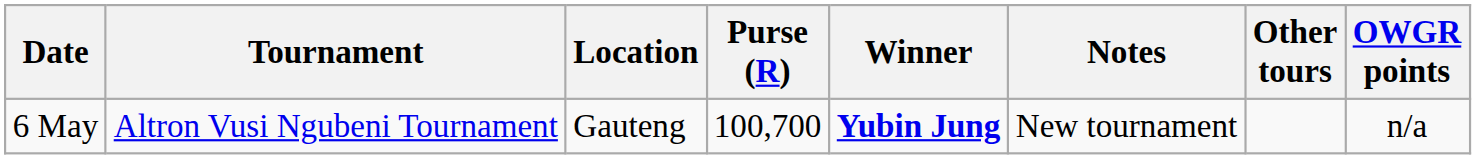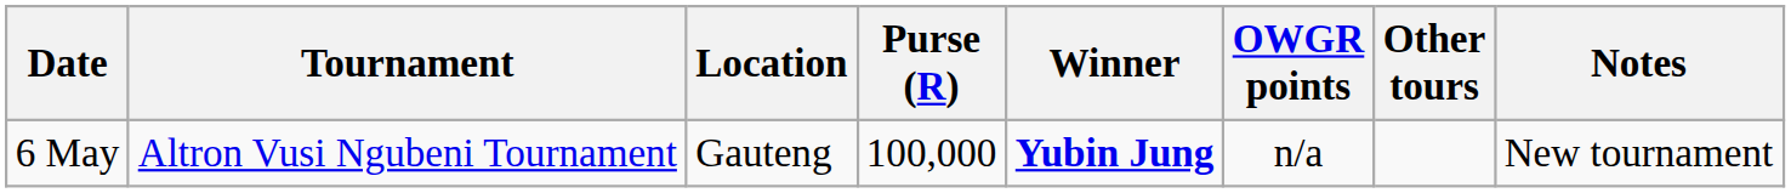columns swapped: OWGR points <-> Notes
6 May | Purse (R): 100,700 -> 100,000
